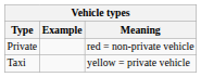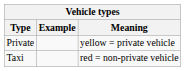Private | Meaning: red = non-private vehicle -> yellow = private vehicle
Taxi | Meaning: yellow = private vehicle -> red = non-private vehicle
